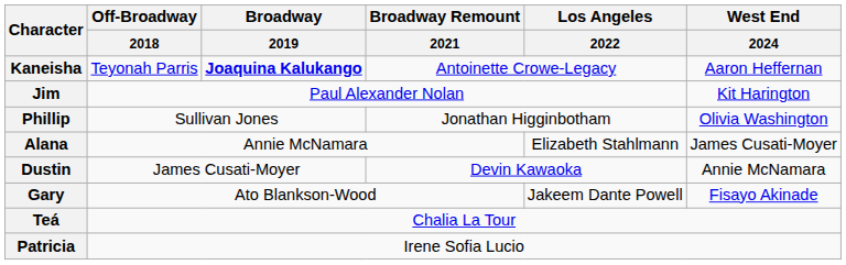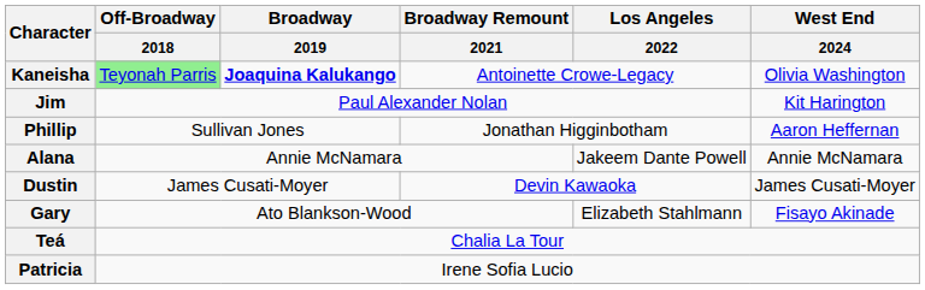Kaneisha | Off-Broadway / 2018: no background -> lightgreen background
Kaneisha | West End / 2024: Aaron Heffernan -> Olivia Washington
Phillip | West End / 2024: Olivia Washington -> Aaron Heffernan
Alana | Los Angeles / 2022: Elizabeth Stahlmann -> Jakeem Dante Powell
Alana | West End / 2024: James Cusati-Moyer -> Annie McNamara
Dustin | West End / 2024: Annie McNamara -> James Cusati-Moyer
Gary | Los Angeles / 2022: Jakeem Dante Powell -> Elizabeth Stahlmann
